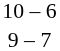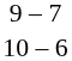rows swapped: 9 – 7 <-> 10 – 6
